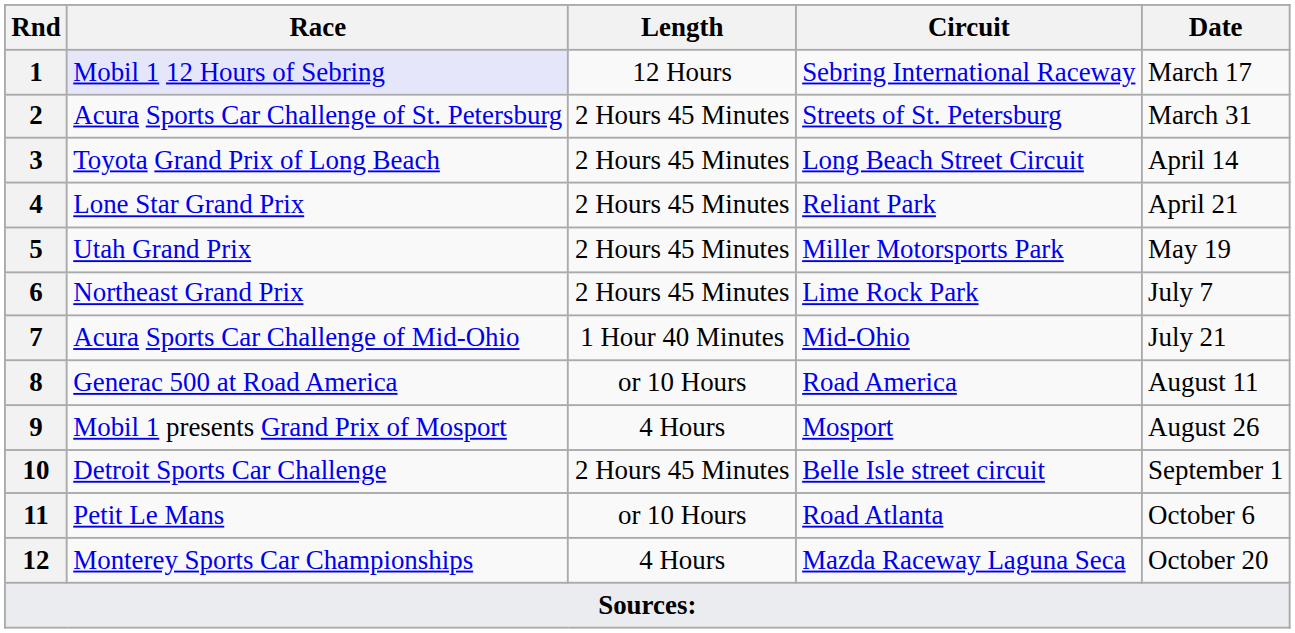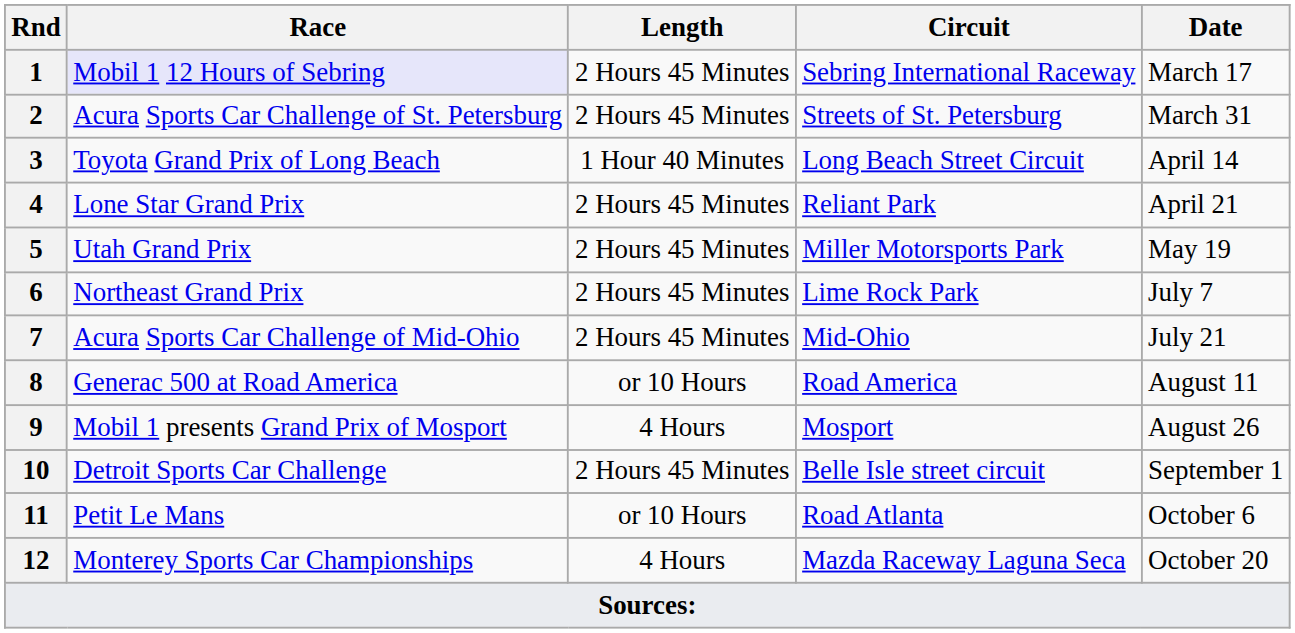1 | Length: 12 Hours -> 2 Hours 45 Minutes
3 | Length: 2 Hours 45 Minutes -> 1 Hour 40 Minutes
7 | Length: 1 Hour 40 Minutes -> 2 Hours 45 Minutes
